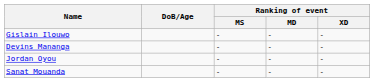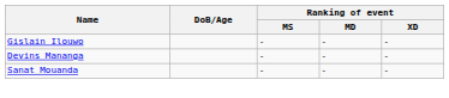- row: Jordan Oyou | - | - | -
